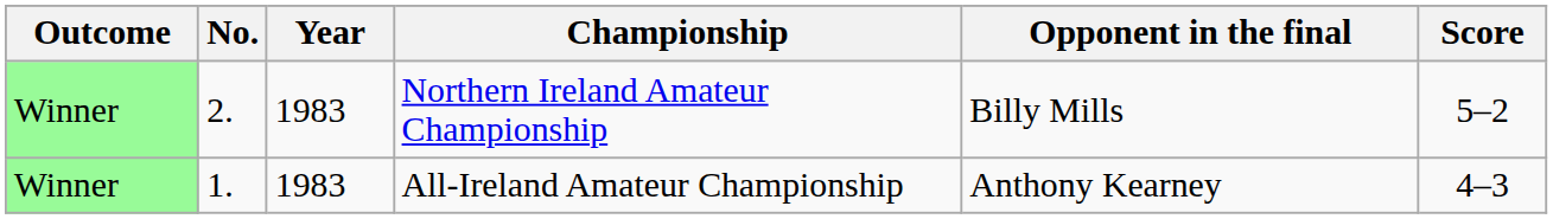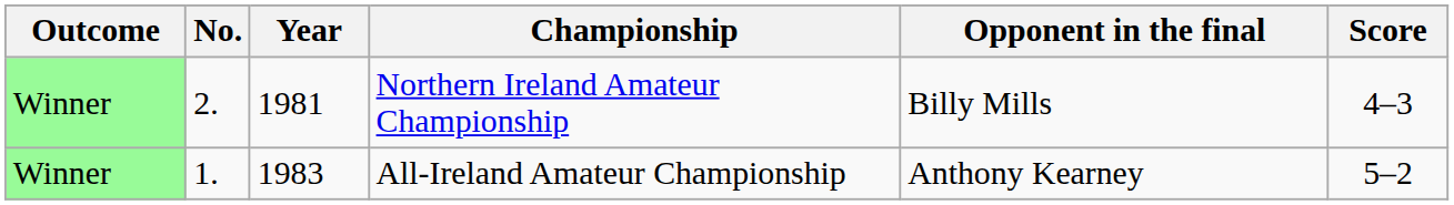Northern Ireland Amateur Championship | Year: 1983 -> 1981
Northern Ireland Amateur Championship | Score: 5–2 -> 4–3
All-Ireland Amateur Championship | Score: 4–3 -> 5–2
